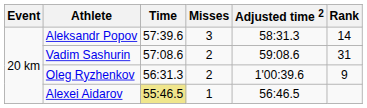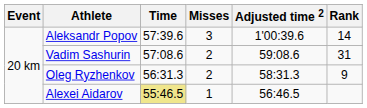Aleksandr Popov | Adjusted time 2: 58:31.3 -> 1'00:39.6
Oleg Ryzhenkov | Adjusted time 2: 1'00:39.6 -> 58:31.3
